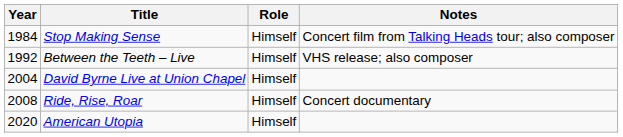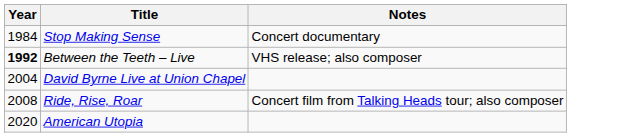- column: Role | Himself | Himself | Himself | Himself | Himself
Stop Making Sense | Notes: Concert film from Talking Heads tour; also composer -> Concert documentary
Between the Teeth – Live | Year: normal -> bold
Ride, Rise, Roar | Notes: Concert documentary -> Concert film from Talking Heads tour; also composer
